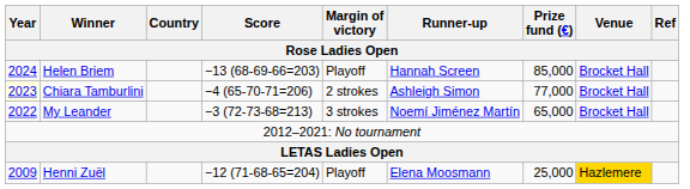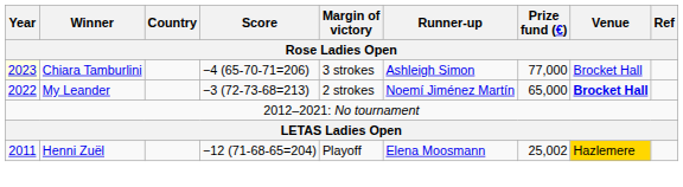- row: 2024 | Helen Briem | −13 (68-69-66=203) | Playoff | Hannah Screen | 85,000 | Brocket Hall
Chiara Tamburlini | Margin of victory: 2 strokes -> 3 strokes
My Leander | Margin of victory: 3 strokes -> 2 strokes
My Leander | Venue: normal -> bold
Henni Zuël | Year: 2009 -> 2011
Henni Zuël | Prize fund (€): 25,000 -> 25,002
